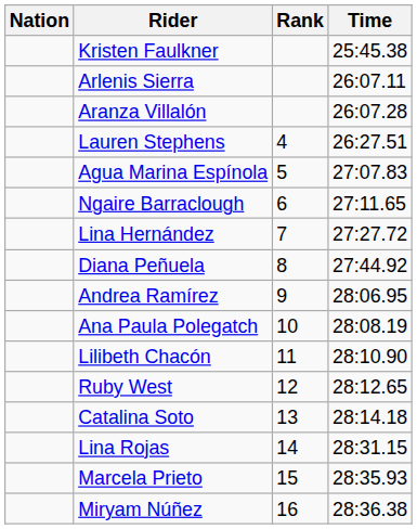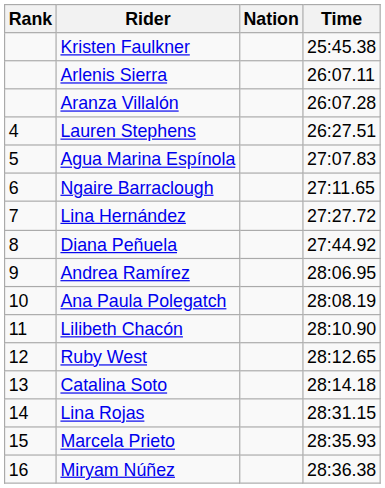columns swapped: Rank <-> Nation
